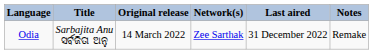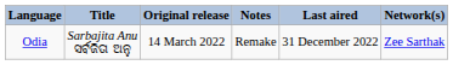columns swapped: Network(s) <-> Notes
